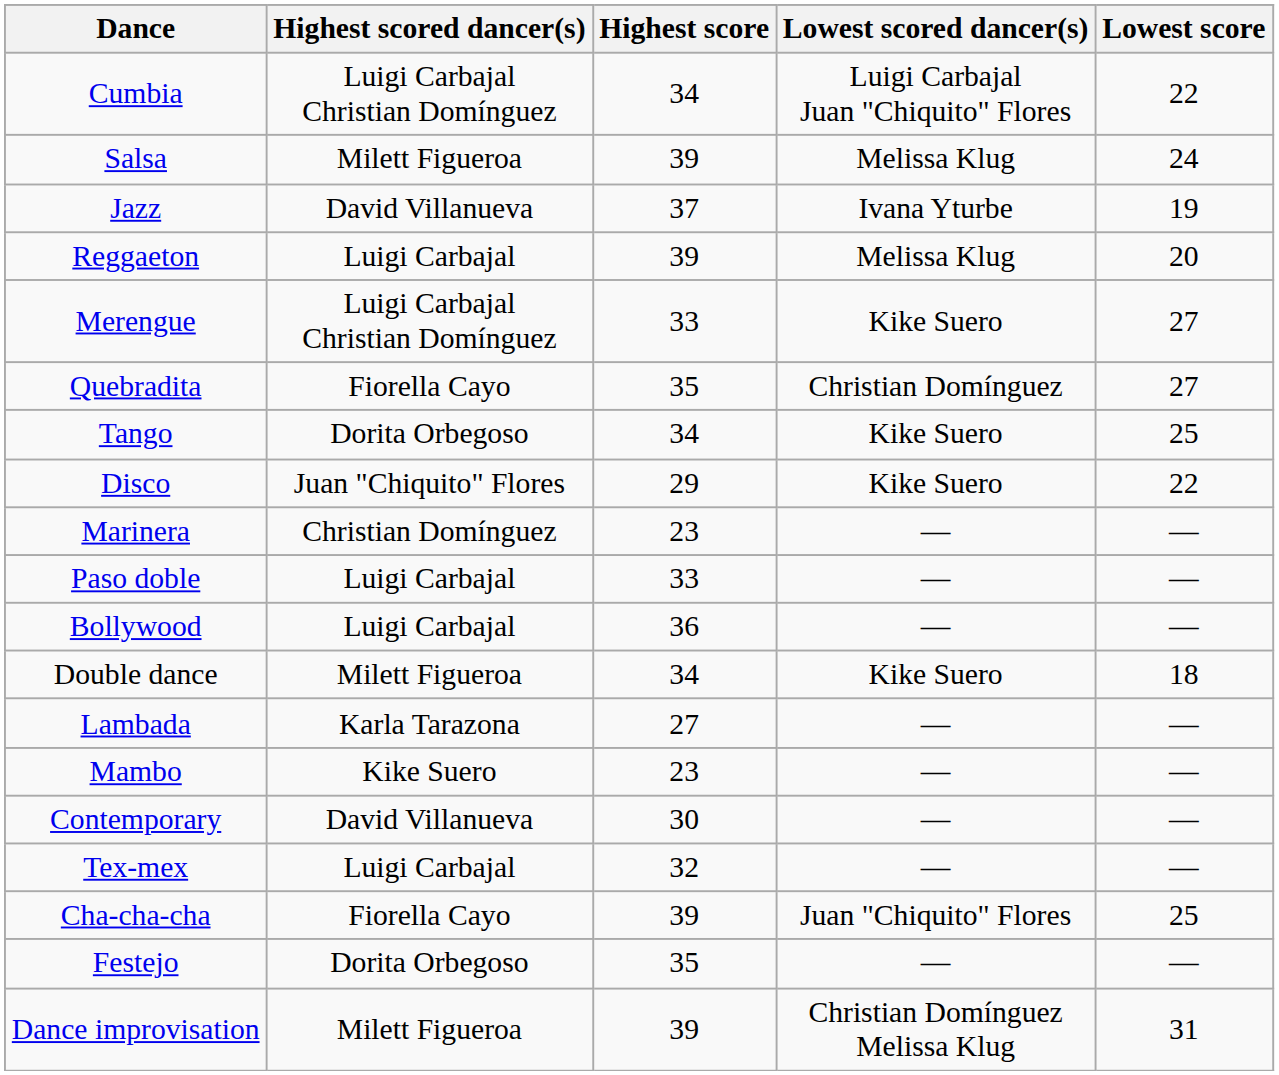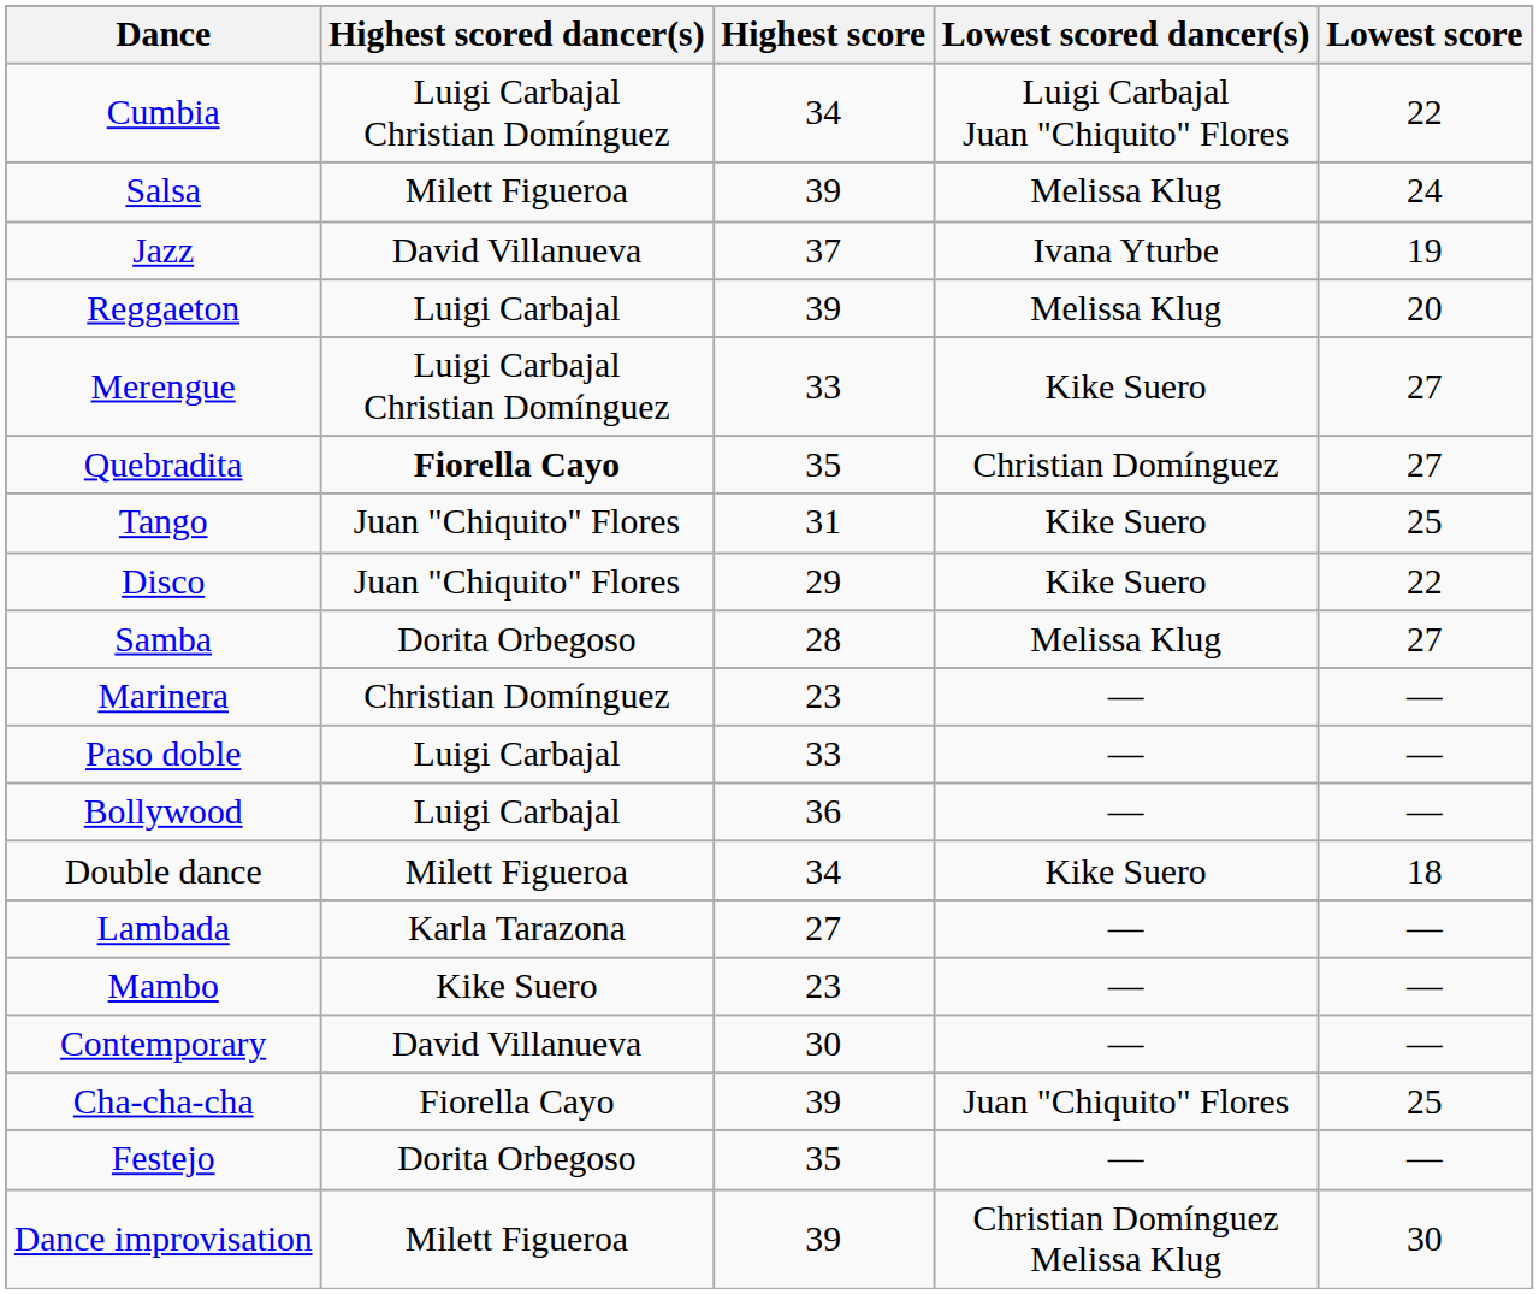Quebradita | Highest scored dancer(s): normal -> bold
Tango | Highest scored dancer(s): Dorita Orbegoso -> Juan "Chiquito" Flores
Tango | Highest score: 34 -> 31
+ row: Samba | Dorita Orbegoso | 28 | Melissa Klug | 27
- row: Tex-mex | Luigi Carbajal | 32 | — | —
Dance improvisation | Lowest score: 31 -> 30
